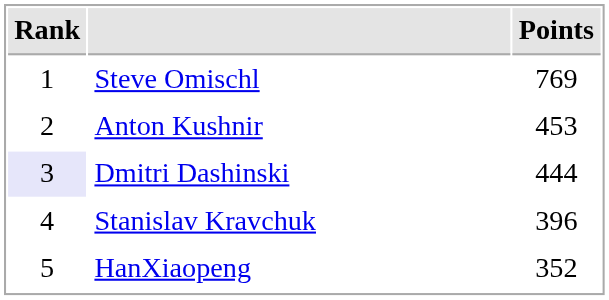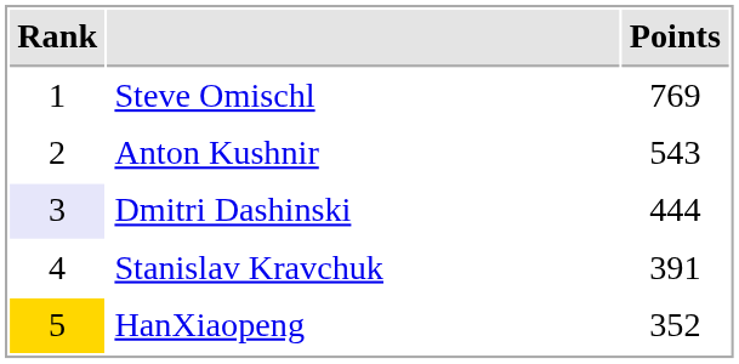Anton Kushnir | Points: 453 -> 543
Stanislav Kravchuk | Points: 396 -> 391
HanXiaopeng | Rank: no background -> gold background
